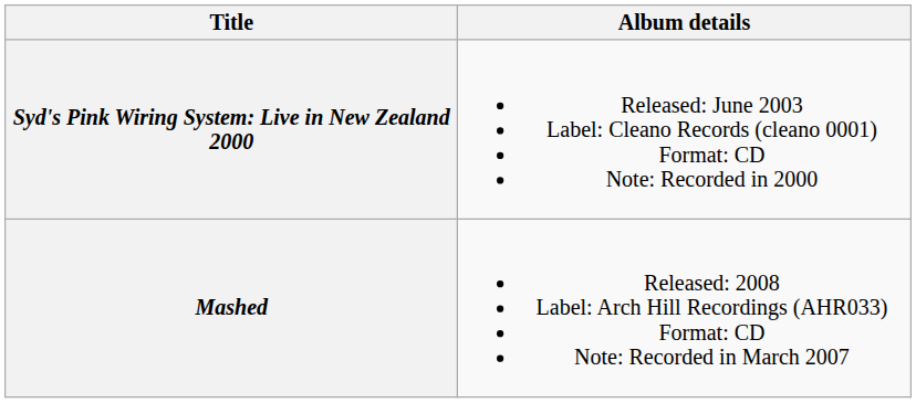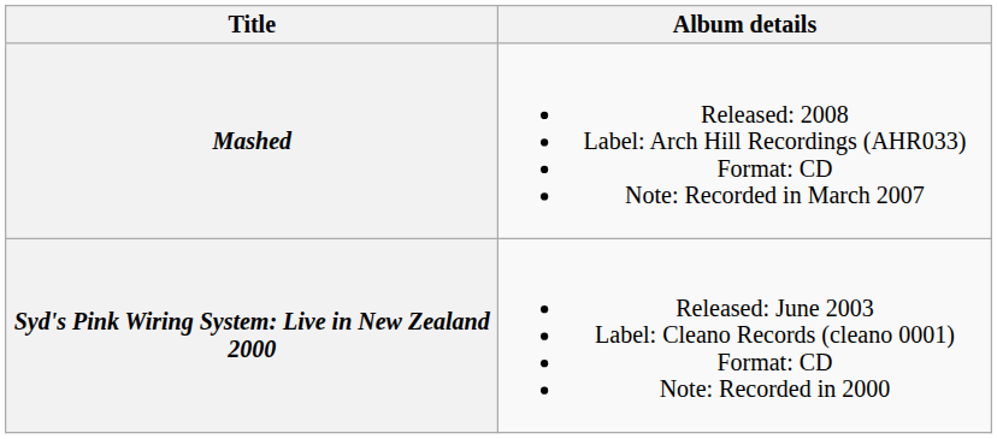rows swapped: Syd's Pink Wiring System: Live in New Zealand 2000 <-> Mashed
